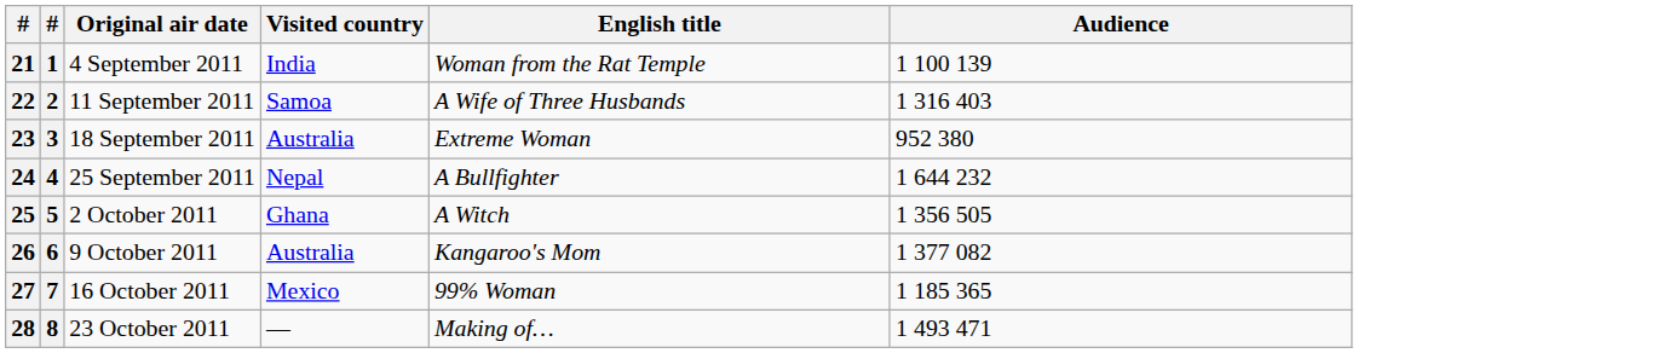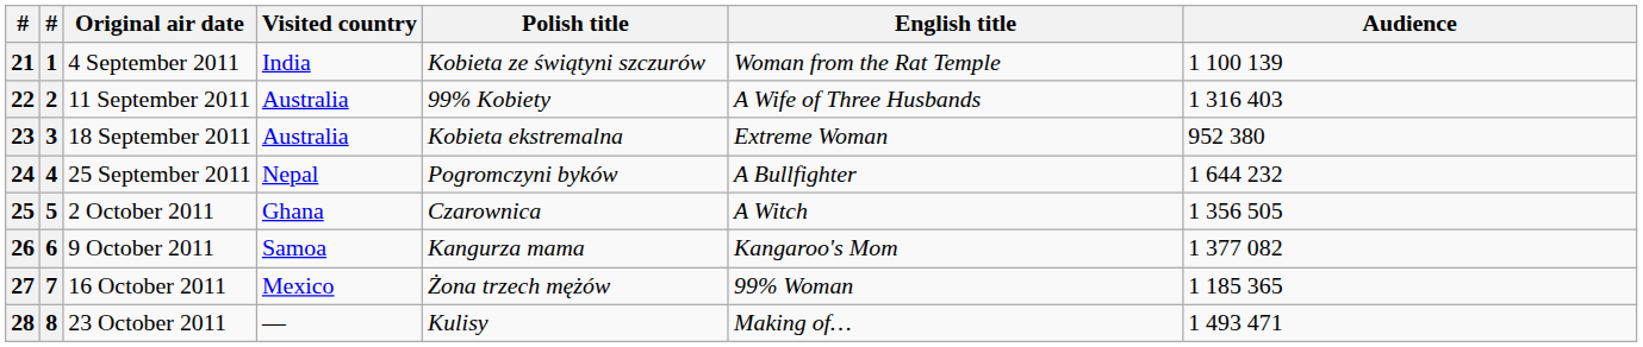+ column: Polish title | Kobieta ze świątyni szczurów | 99% Kobiety | Kobieta ekstremalna | Pogromczyni byków | Czarownica | Kangurza mama | Żona trzech mężów | Kulisy
22 | Visited country: Samoa -> Australia
26 | Visited country: Australia -> Samoa
